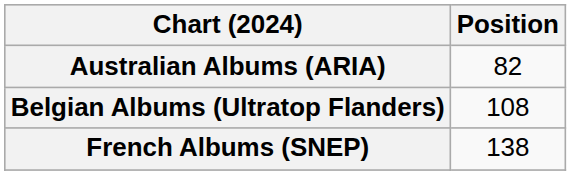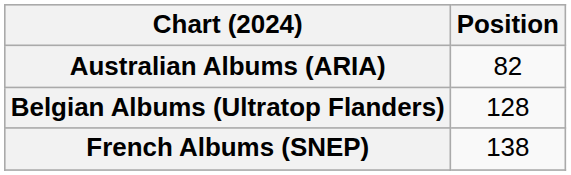Belgian Albums (Ultratop Flanders) | Position: 108 -> 128
